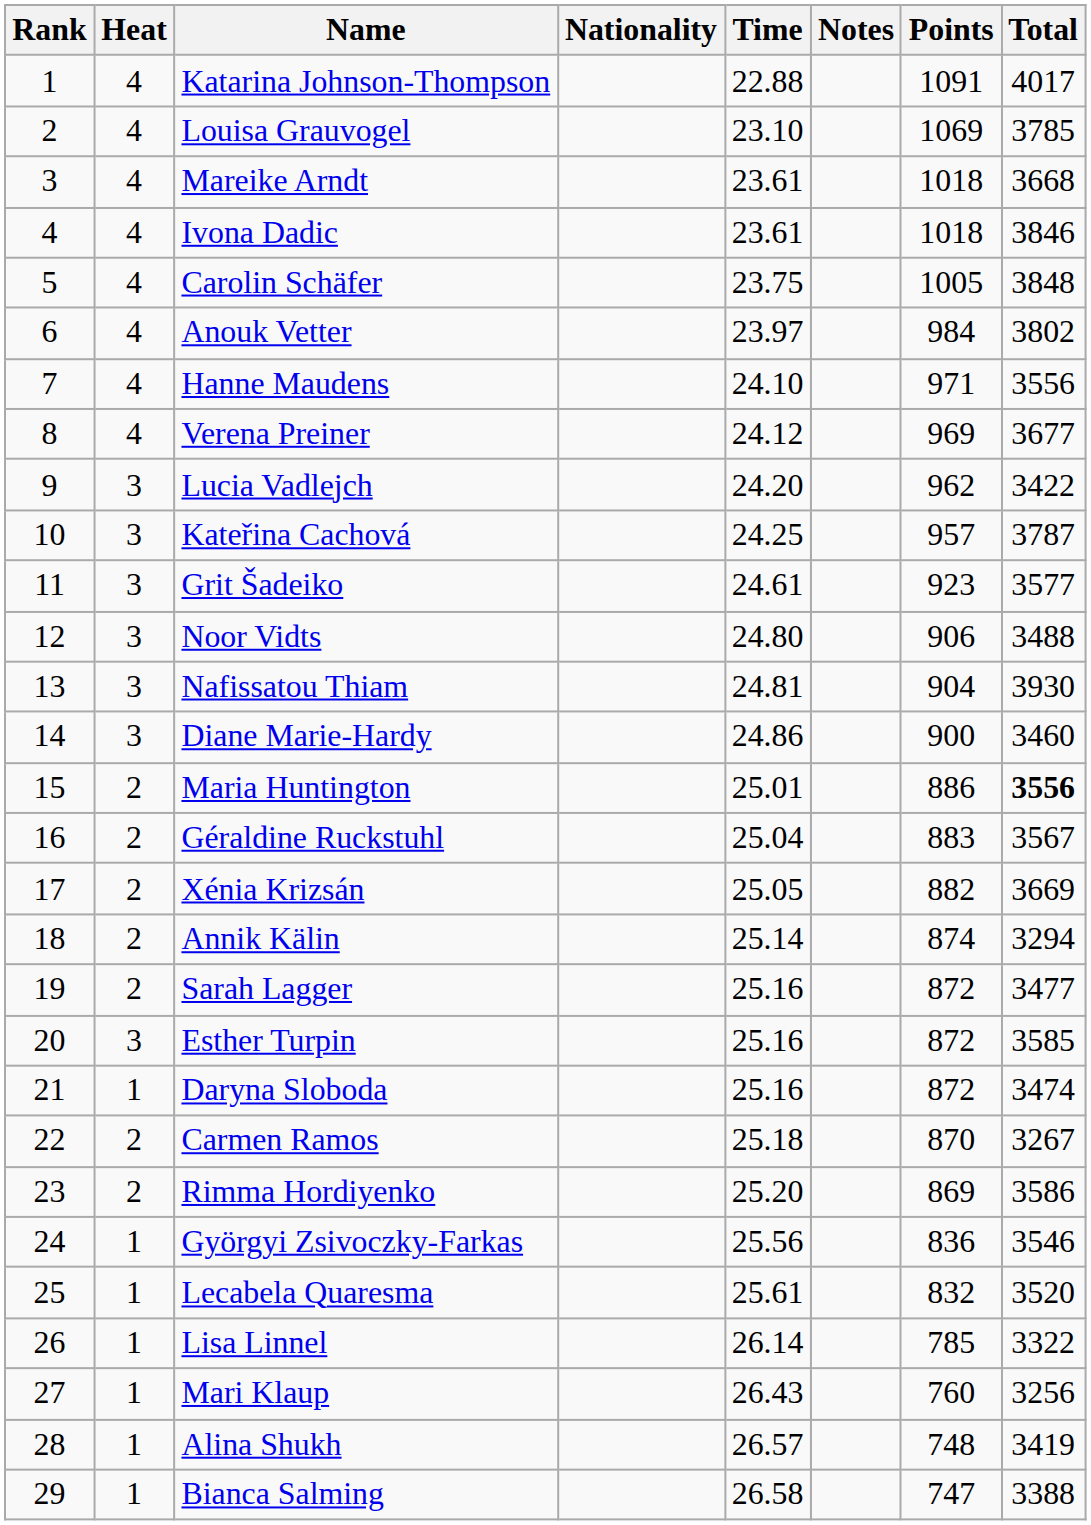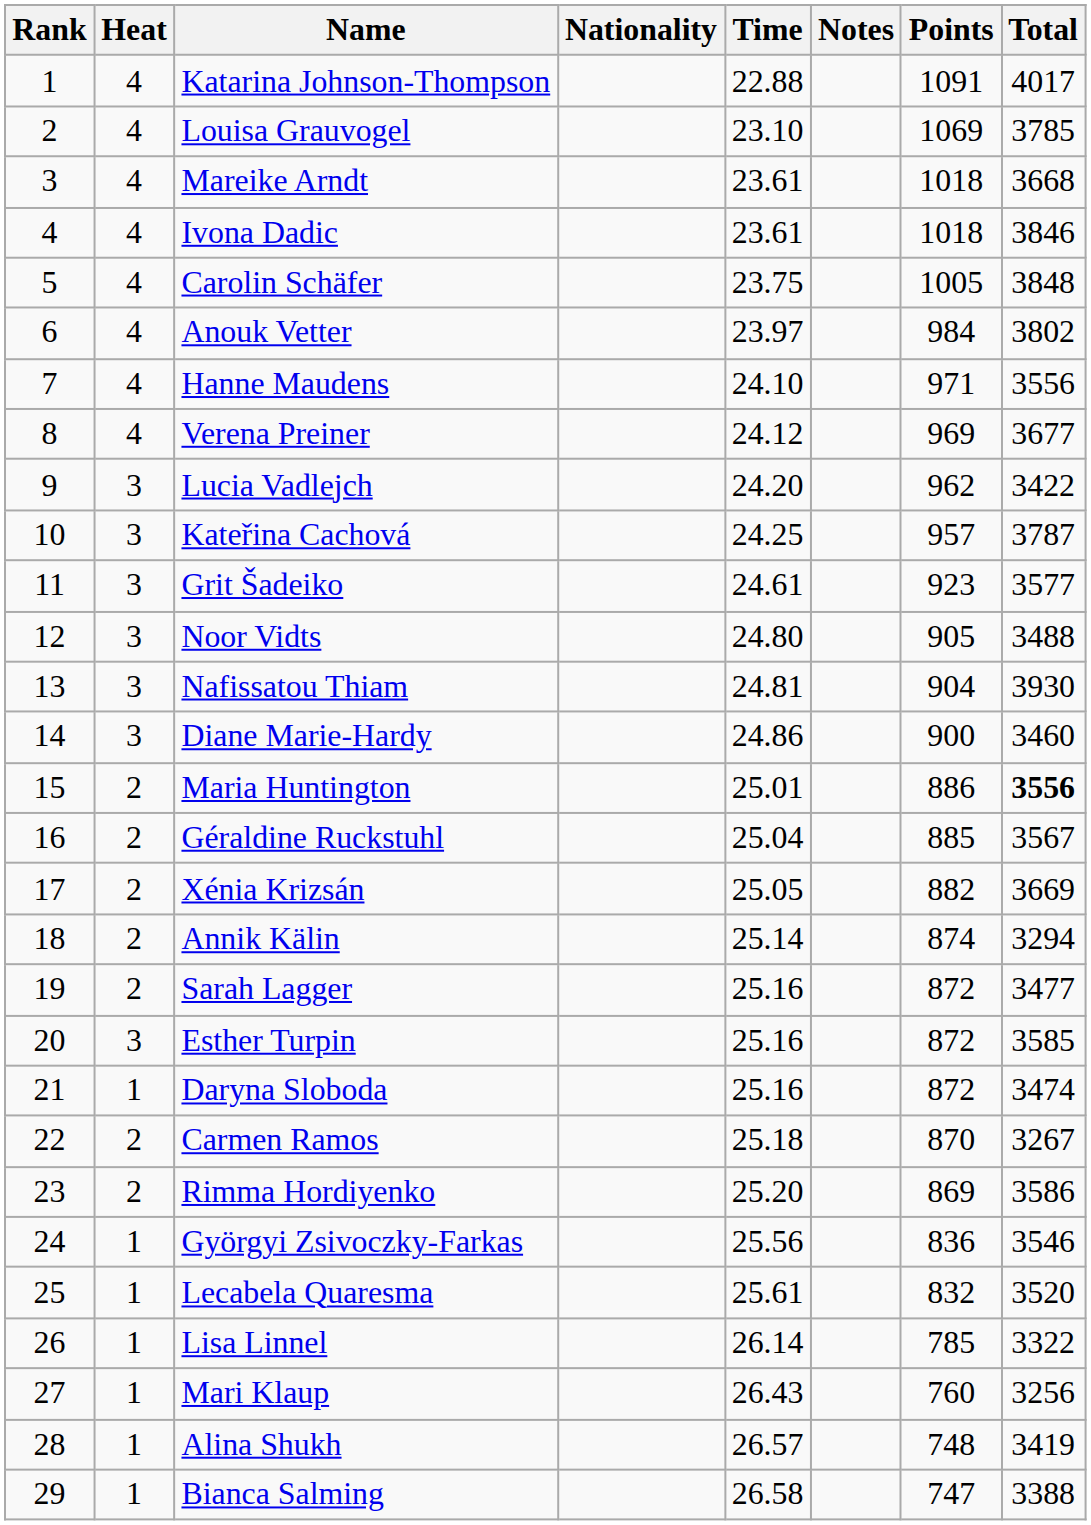Noor Vidts | Points: 906 -> 905
Géraldine Ruckstuhl | Points: 883 -> 885
